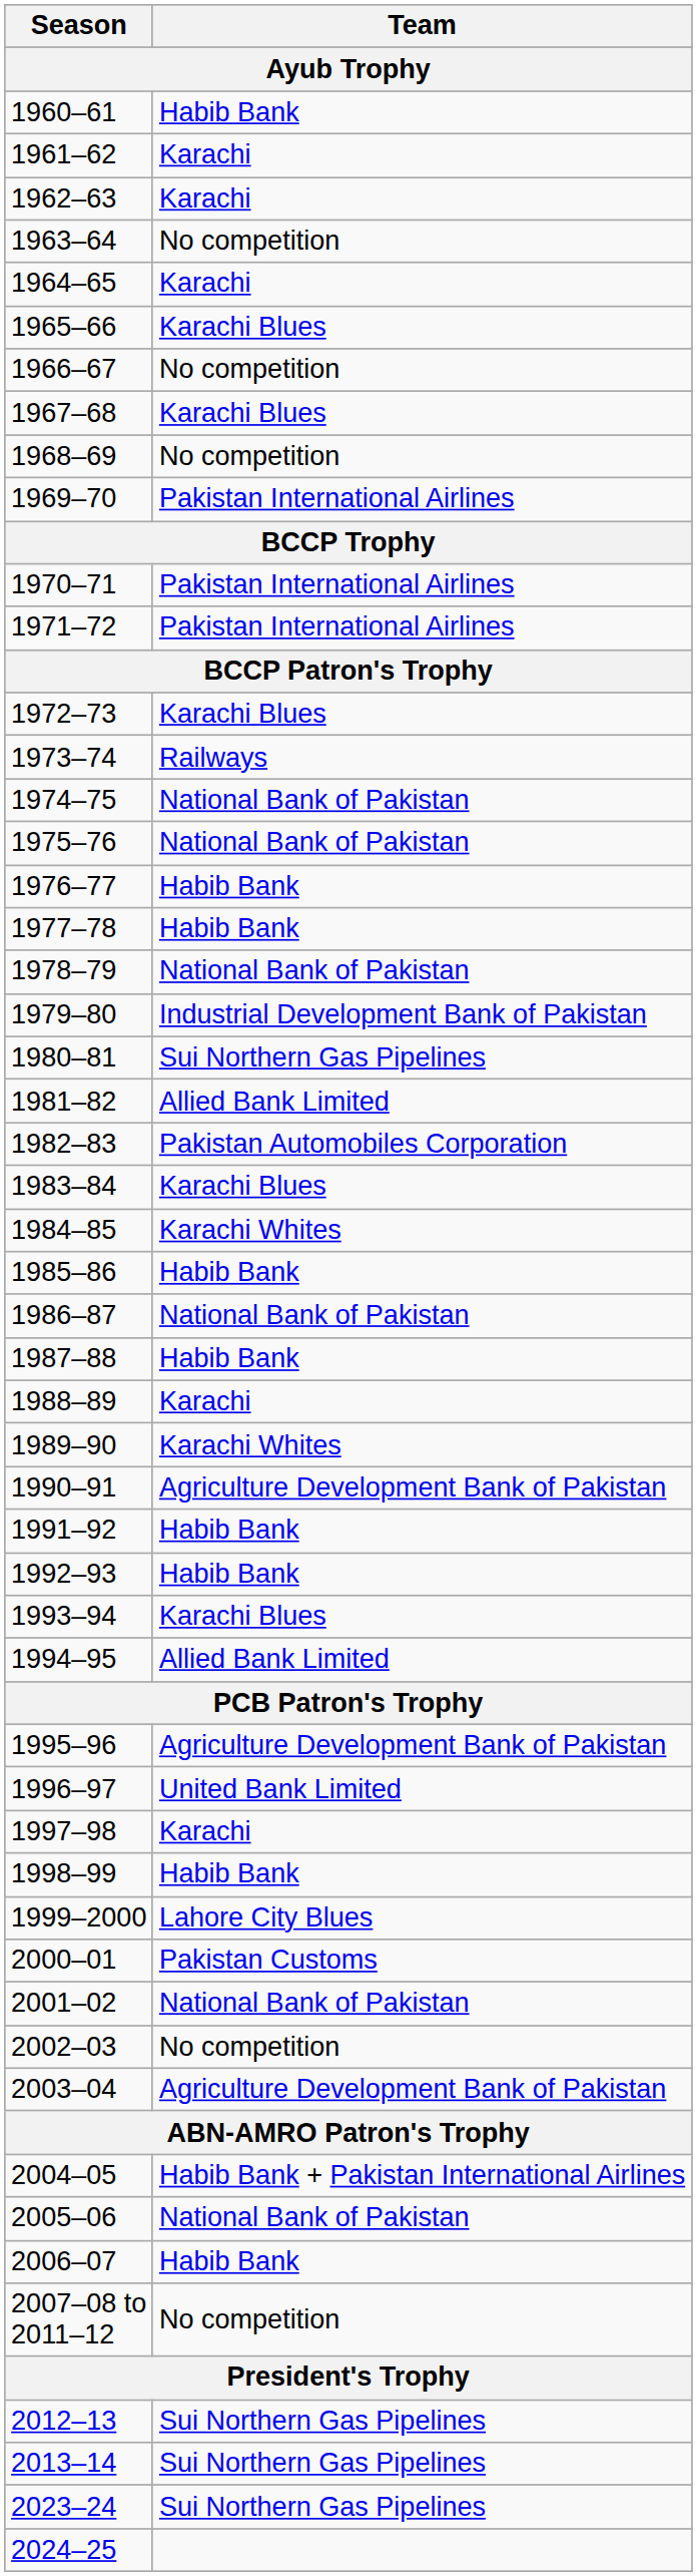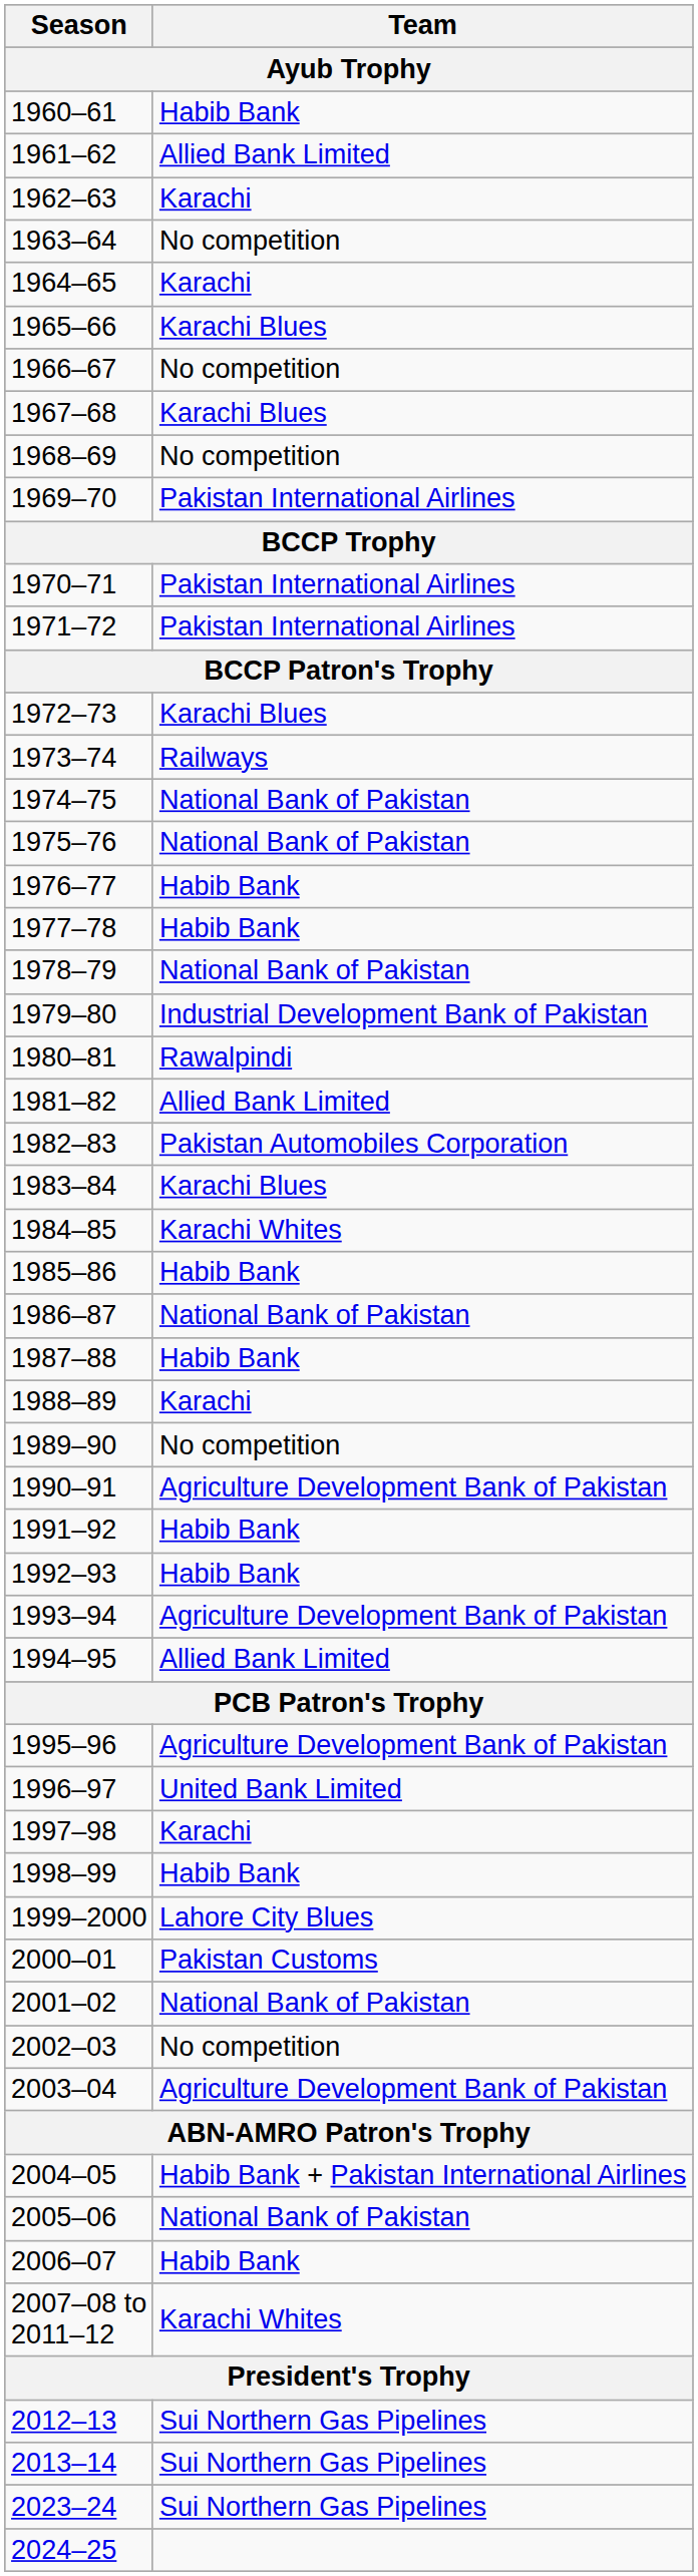1961–62 | Team: Karachi -> Allied Bank Limited
1980–81 | Team: Sui Northern Gas Pipelines -> Rawalpindi
1989–90 | Team: Karachi Whites -> No competition
1993–94 | Team: Karachi Blues -> Agriculture Development Bank of Pakistan
2007–08 to 2011–12 | Team: No competition -> Karachi Whites
